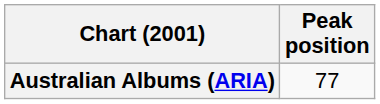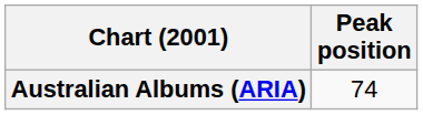Australian Albums (ARIA) | Peak position: 77 -> 74
